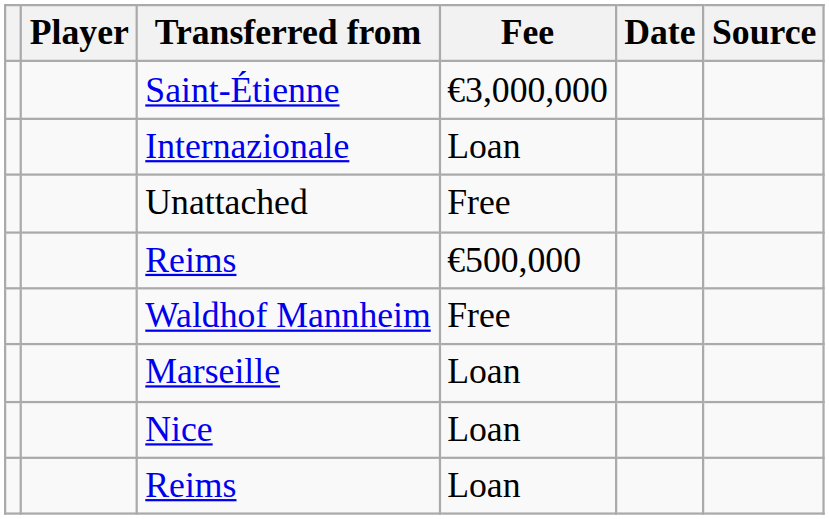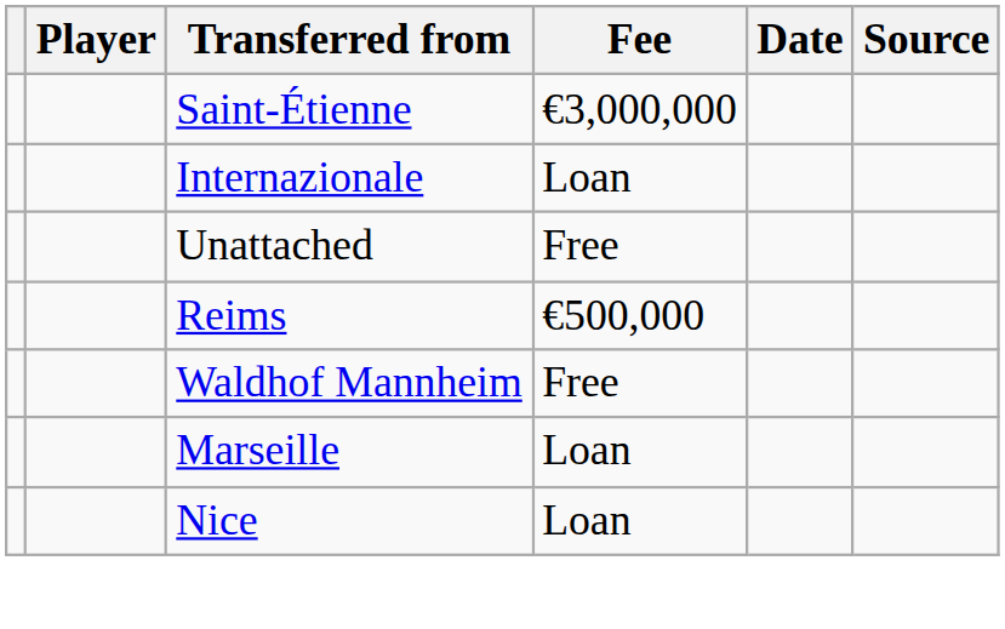- row: Reims | Loan
